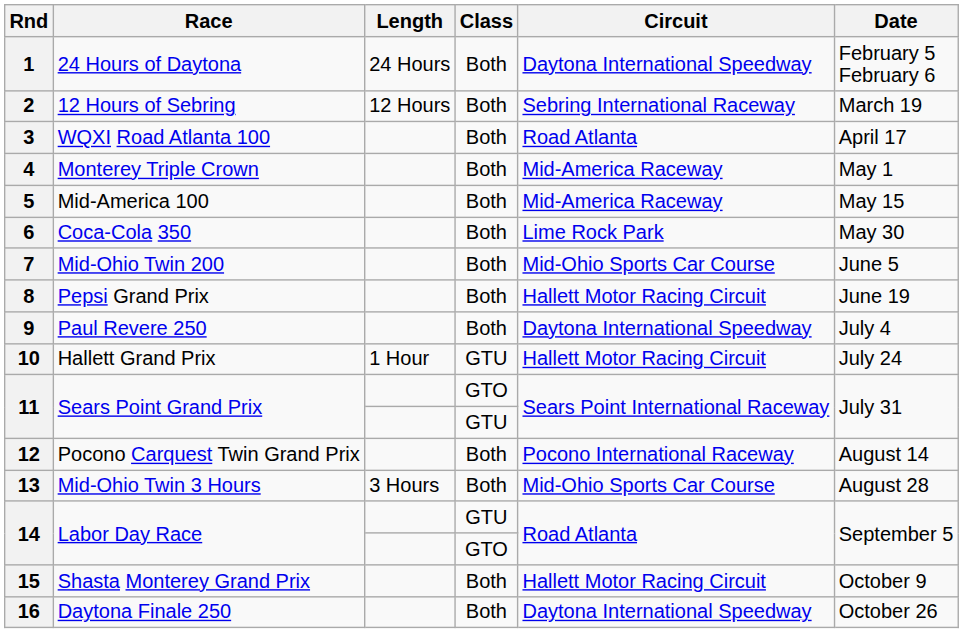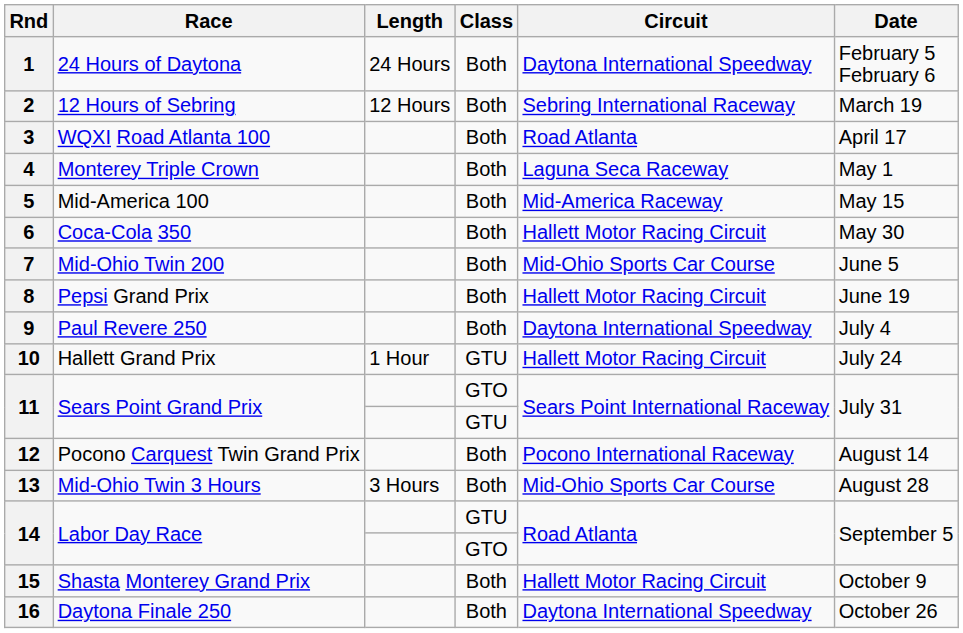4 | Circuit: Mid-America Raceway -> Laguna Seca Raceway
6 | Circuit: Lime Rock Park -> Hallett Motor Racing Circuit
